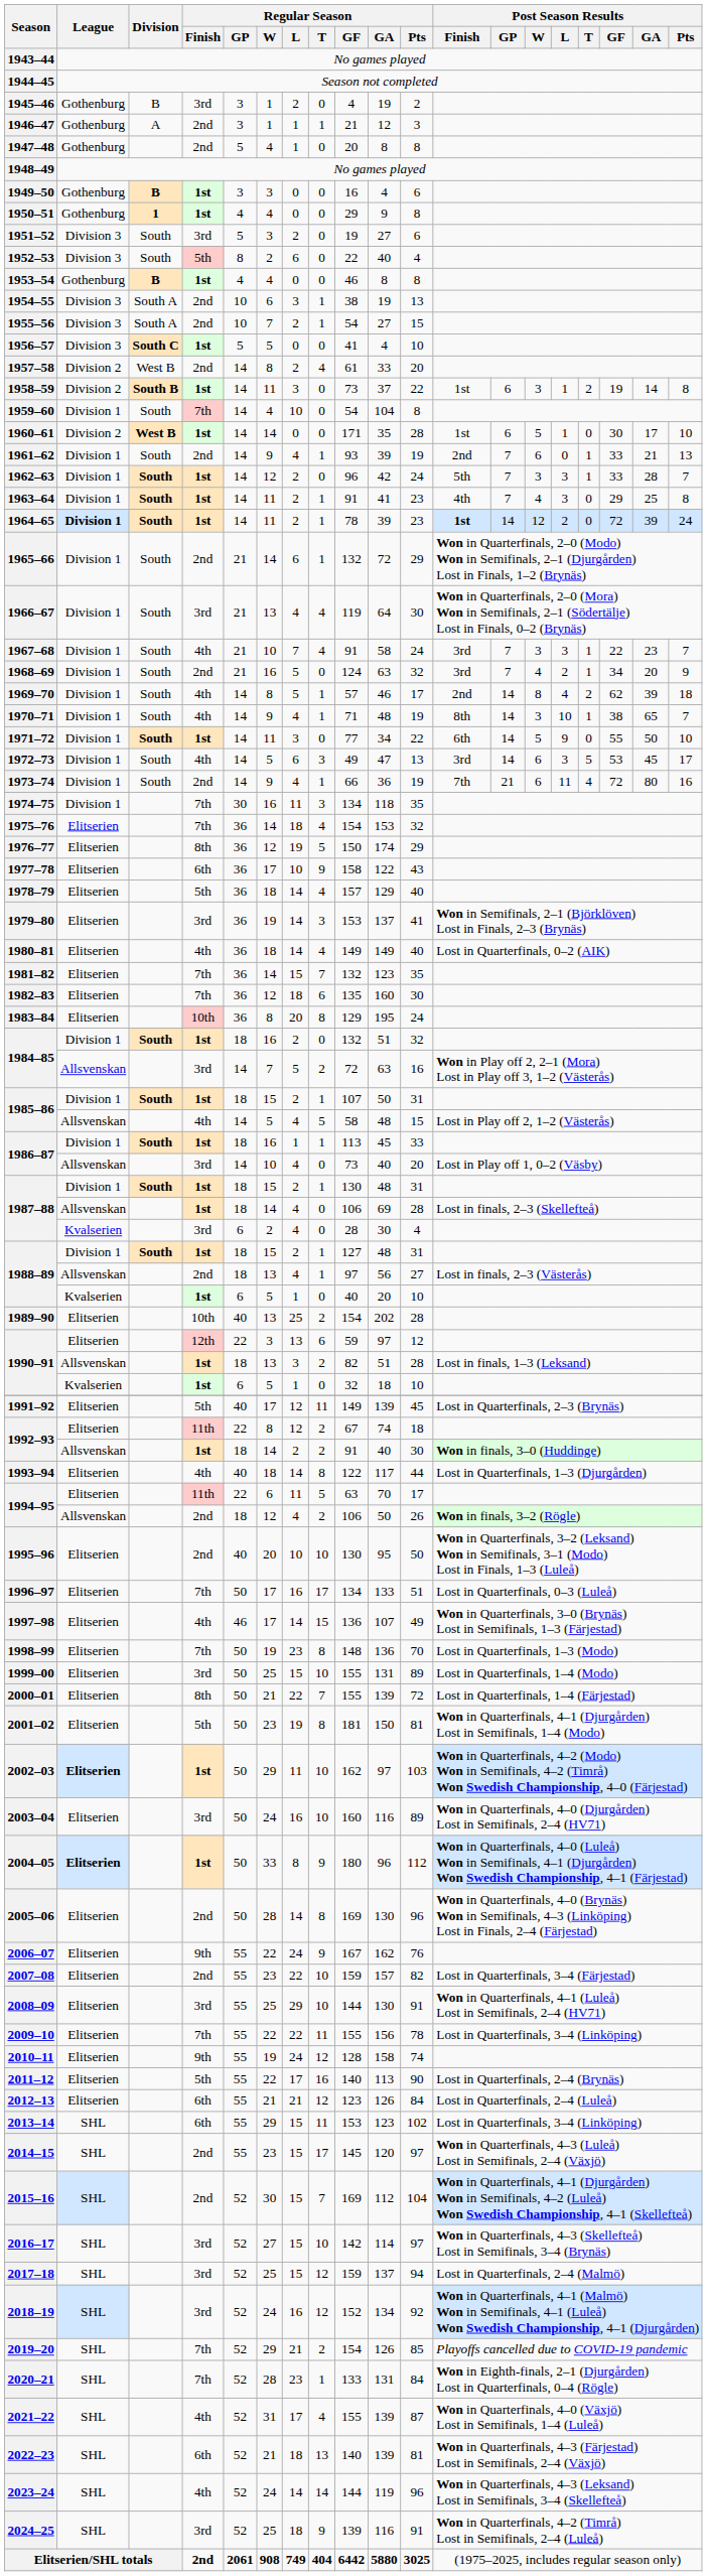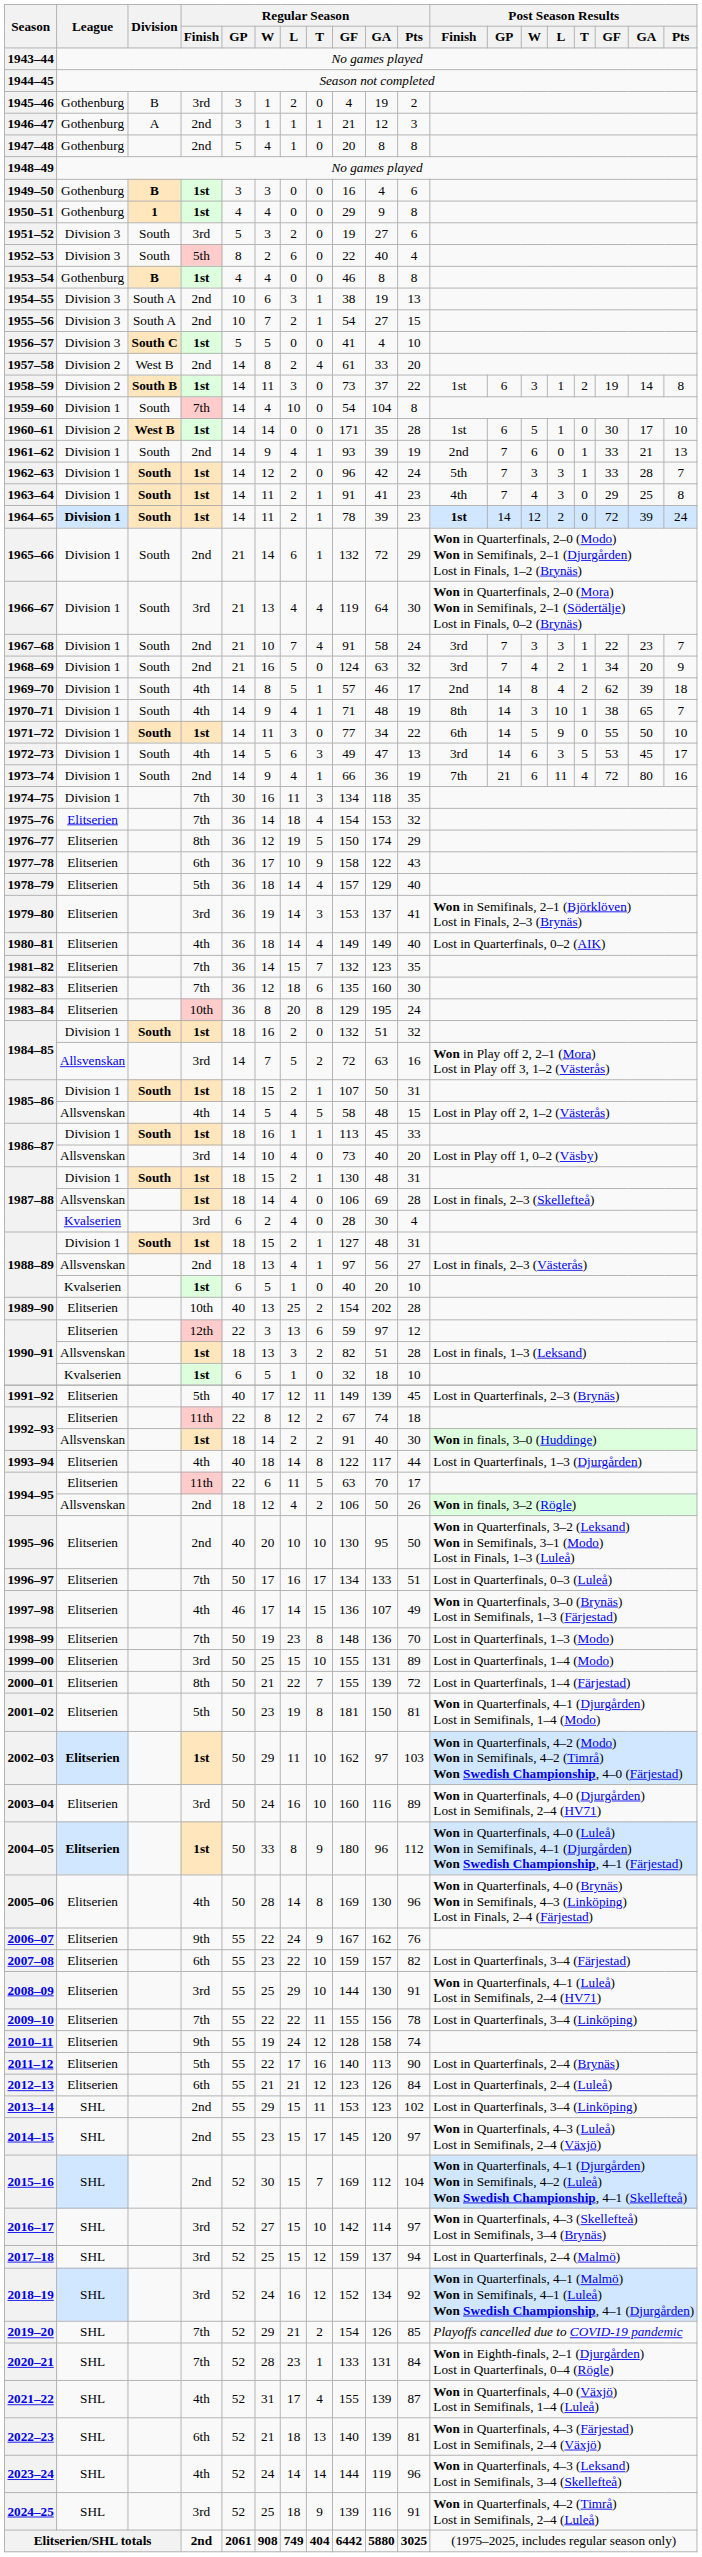1967–68 | Regular Season / Finish: 4th -> 2nd
2005–06 | Regular Season / Finish: 2nd -> 4th
2007–08 | Regular Season / Finish: 2nd -> 6th
2013–14 | Regular Season / Finish: 6th -> 2nd
